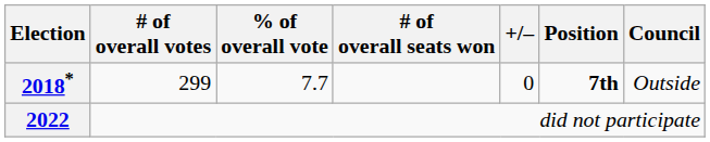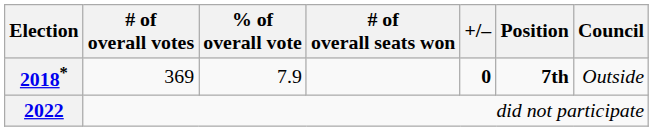2018* | # of overall votes: 299 -> 369
2018* | % of overall vote: 7.7 -> 7.9
2018* | +/–: normal -> bold
